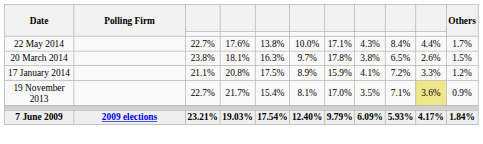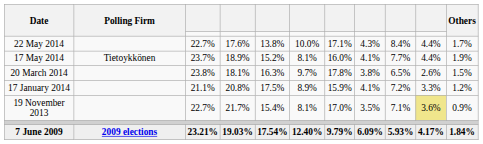+ row: 17 May 2014 | Tietoykkönen | 23.7% | 18.9% | 15.2% | 8.1% | 16.0% | 4.1% | 7.7% | 4.4% | 1.9%
